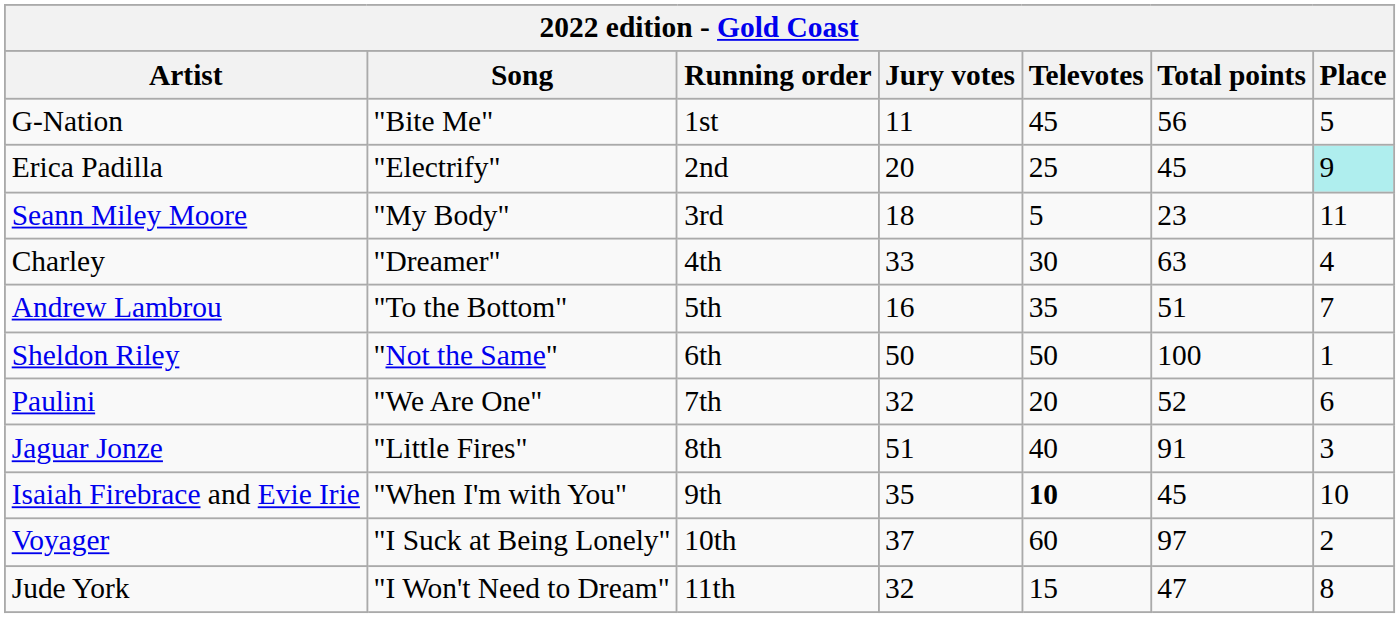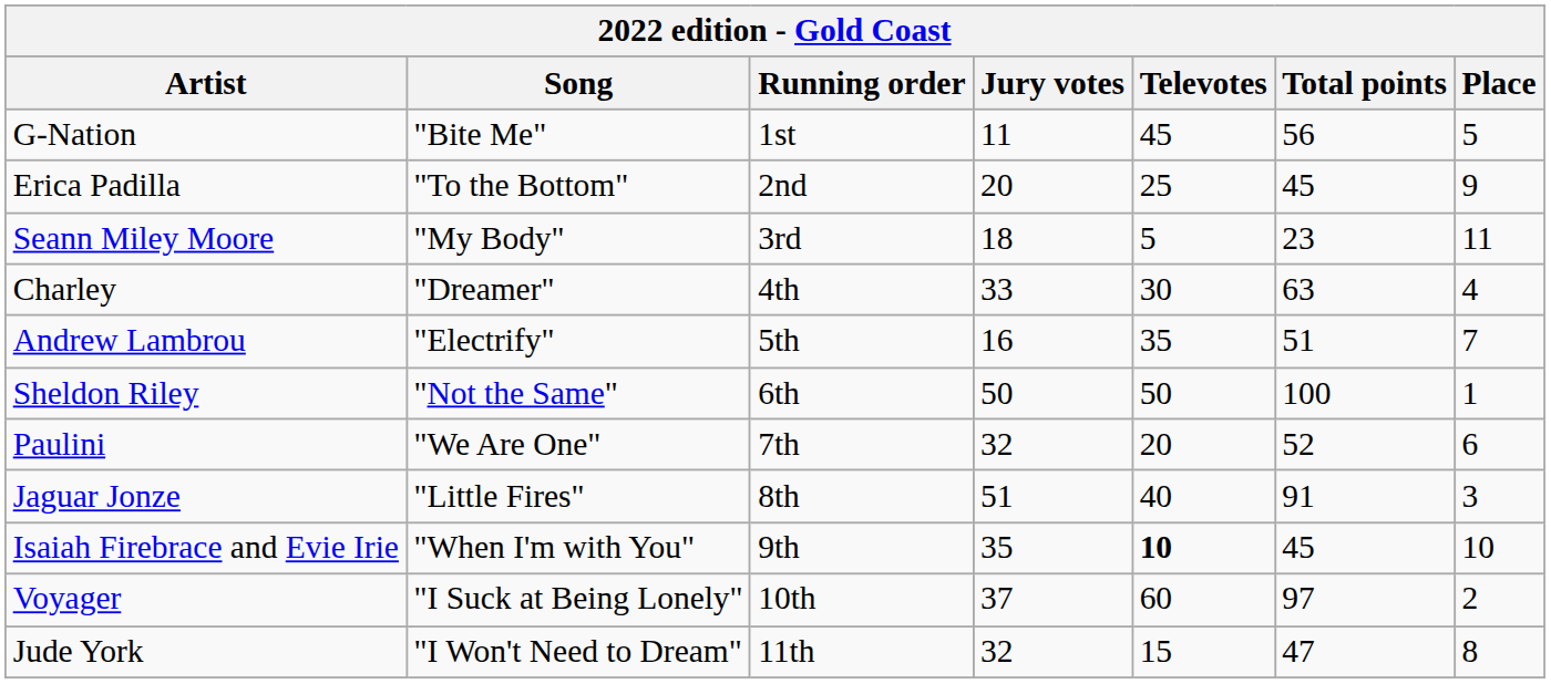Erica Padilla | Song: "Electrify" -> "To the Bottom"
Erica Padilla | Place: paleturquoise background -> no background
Andrew Lambrou | Song: "To the Bottom" -> "Electrify"
